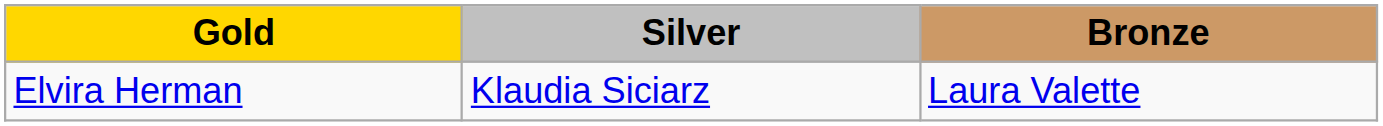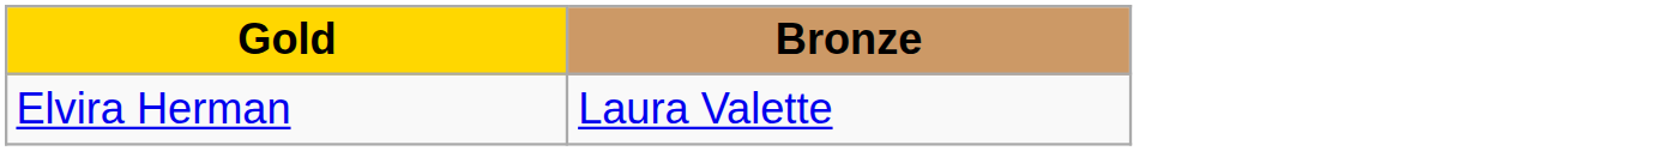- column: Silver | Klaudia Siciarz
